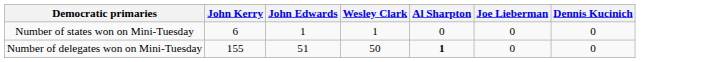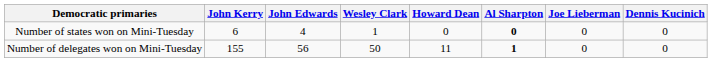+ column: Howard Dean | 0 | 11
Number of states won on Mini-Tuesday | John Edwards: 1 -> 4
Number of states won on Mini-Tuesday | Al Sharpton: normal -> bold
Number of delegates won on Mini-Tuesday | John Edwards: 51 -> 56
